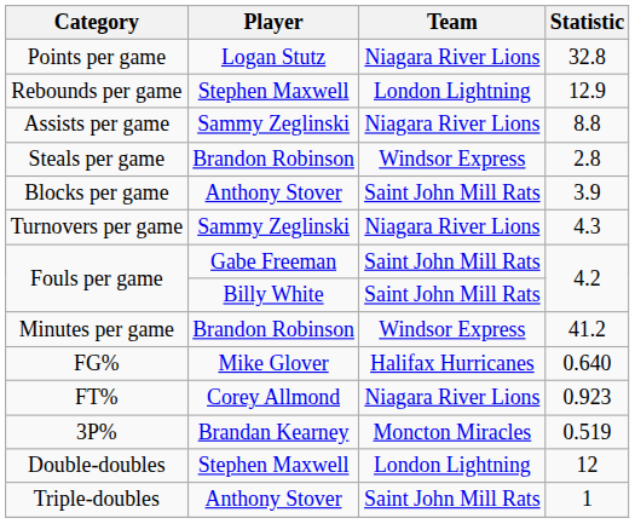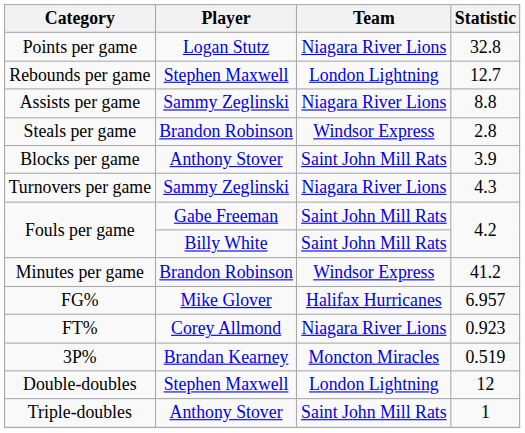Rebounds per game | Statistic: 12.9 -> 12.7
FG% | Statistic: 0.640 -> 6.957
